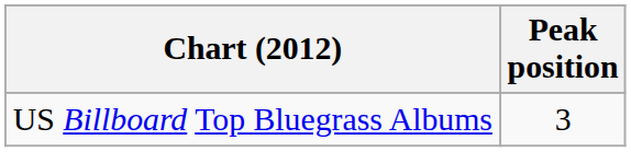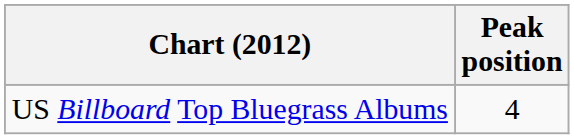US Billboard Top Bluegrass Albums | Peak position: 3 -> 4
